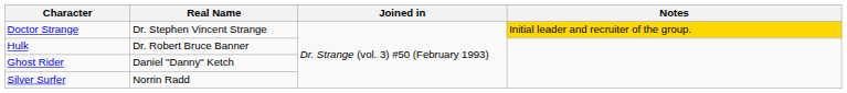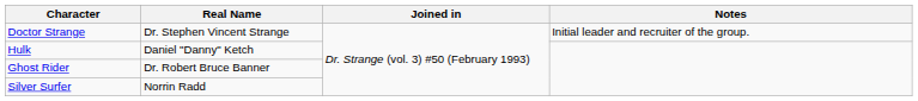Doctor Strange | Notes: gold background -> no background
Hulk | Real Name: Dr. Robert Bruce Banner -> Daniel "Danny" Ketch
Ghost Rider | Real Name: Daniel "Danny" Ketch -> Dr. Robert Bruce Banner
